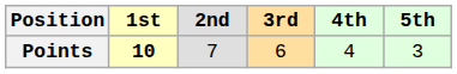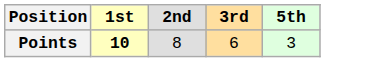- column: 4th | 4
Points | 2nd: 7 -> 8
